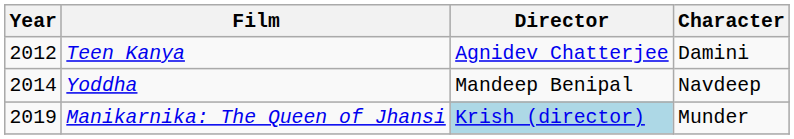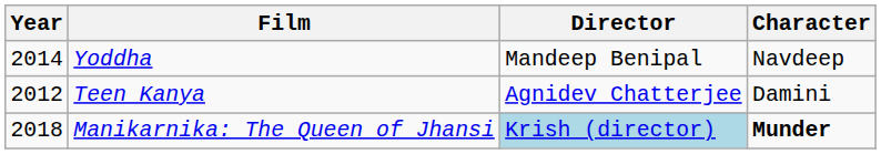rows swapped: Teen Kanya <-> Yoddha
Manikarnika: The Queen of Jhansi | Year: 2019 -> 2018
Manikarnika: The Queen of Jhansi | Character: normal -> bold
